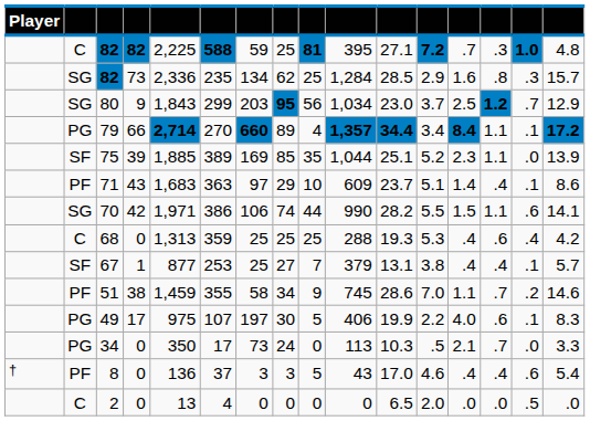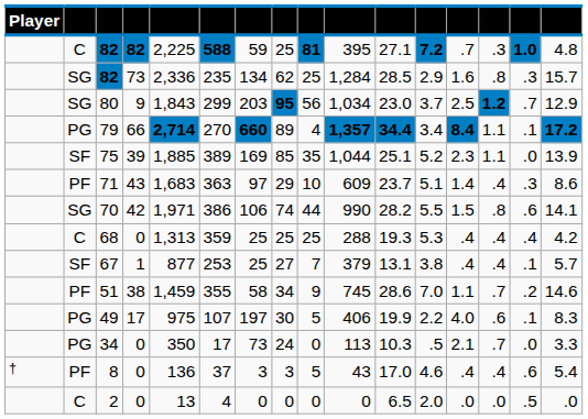71 | column 15: .1 -> .3
70 | column 14: 1.1 -> .8
68 | column 14: .6 -> .4
